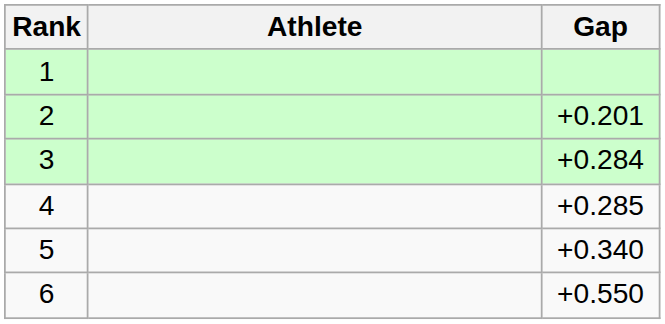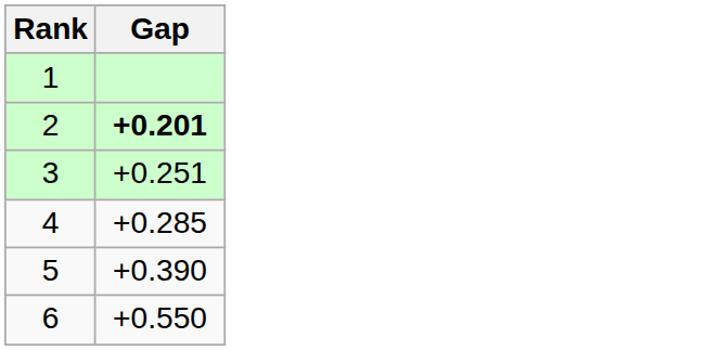- column: Athlete
2 | Gap: normal -> bold
3 | Gap: +0.284 -> +0.251
5 | Gap: +0.340 -> +0.390
